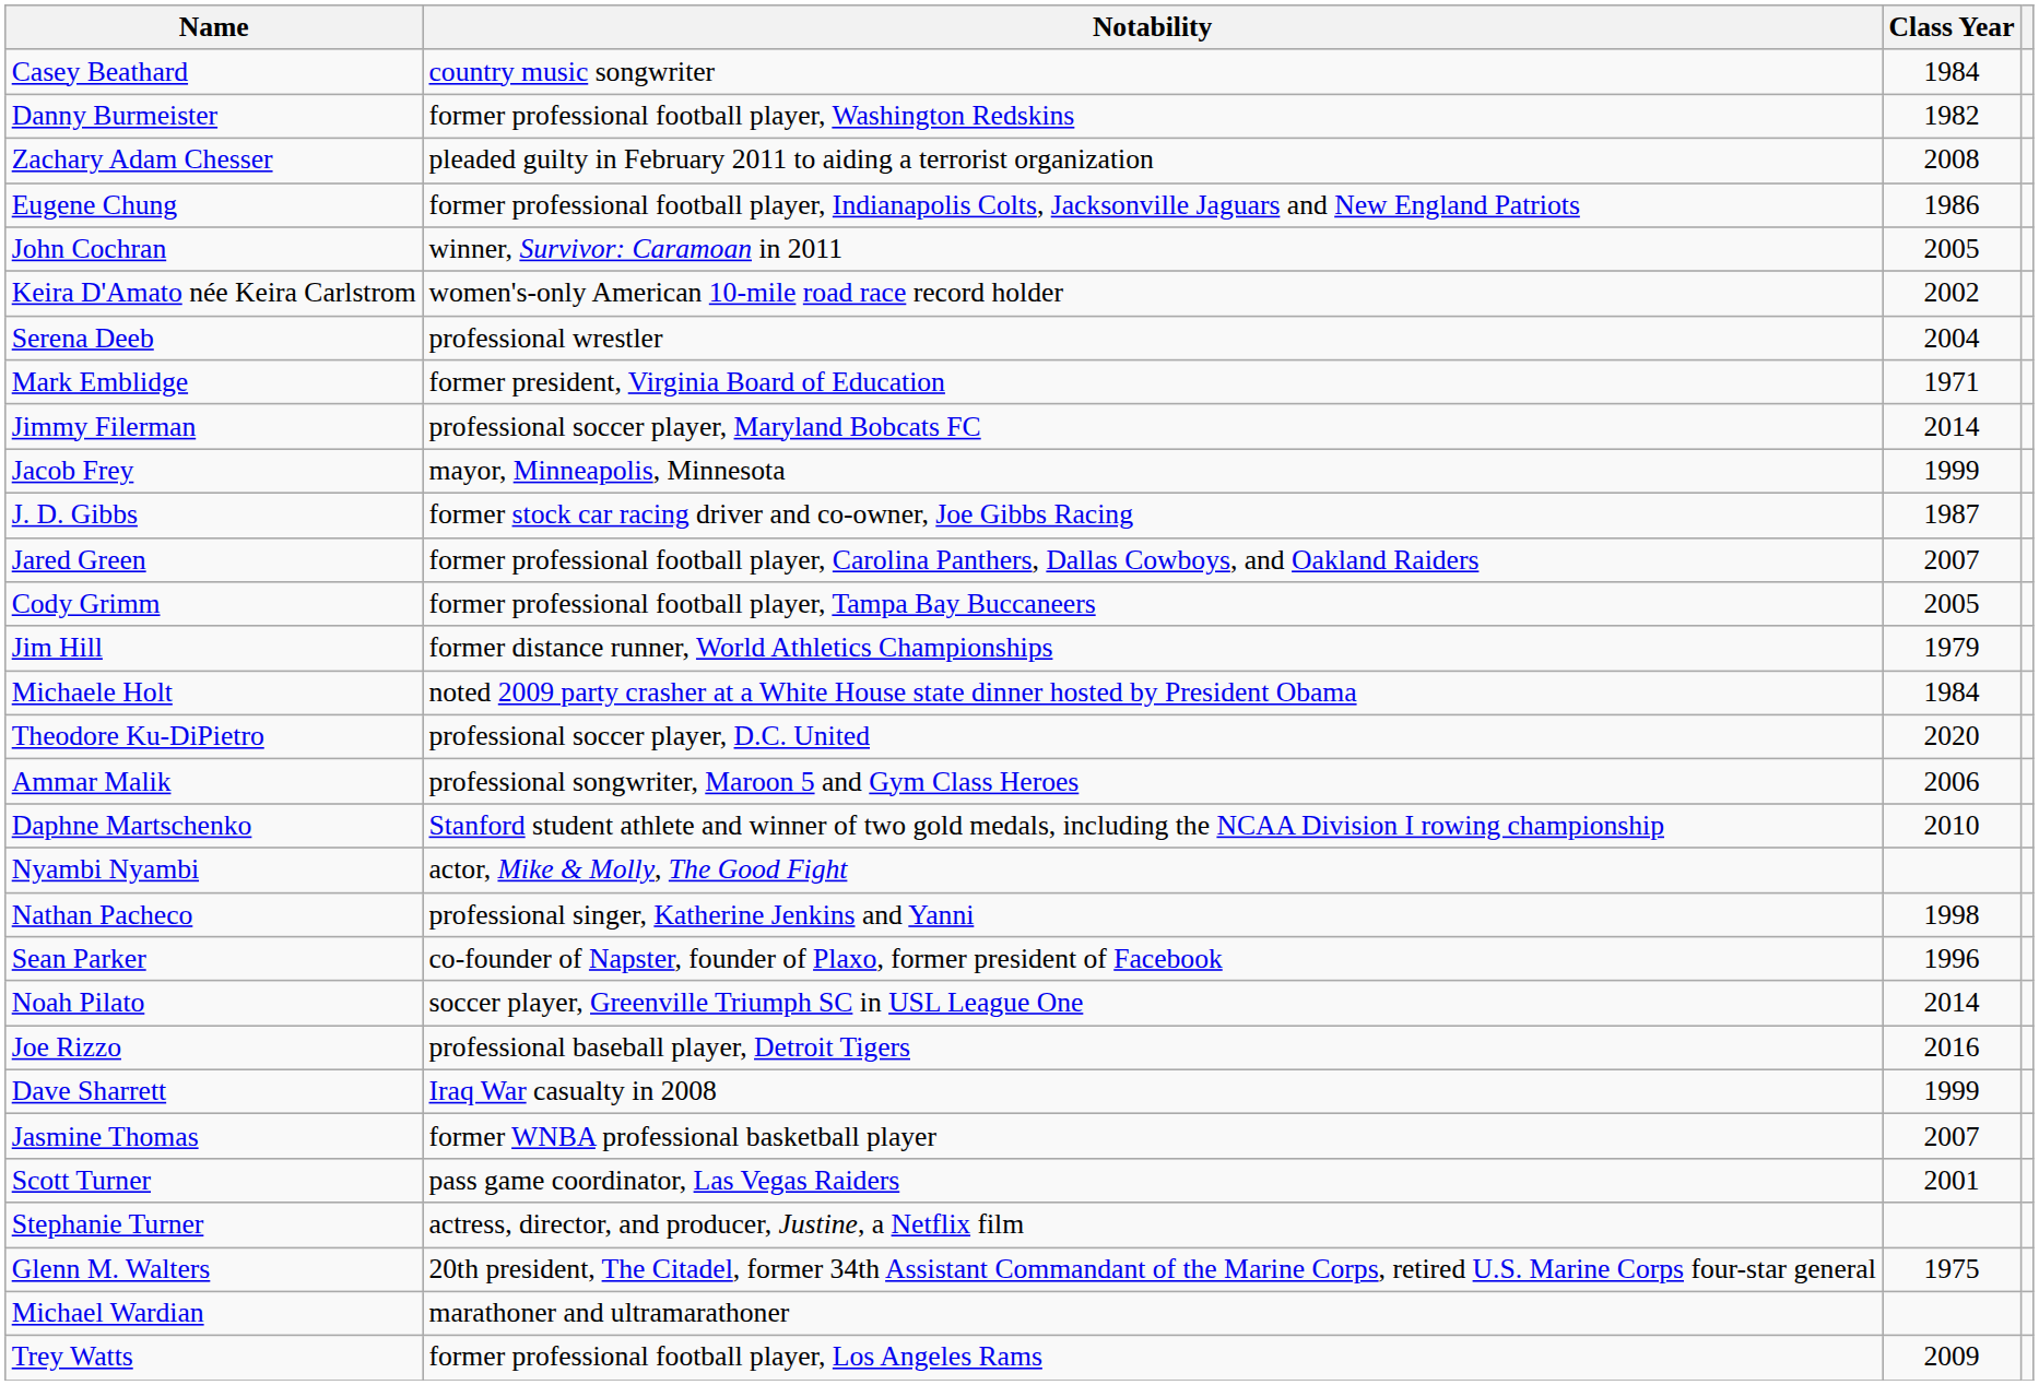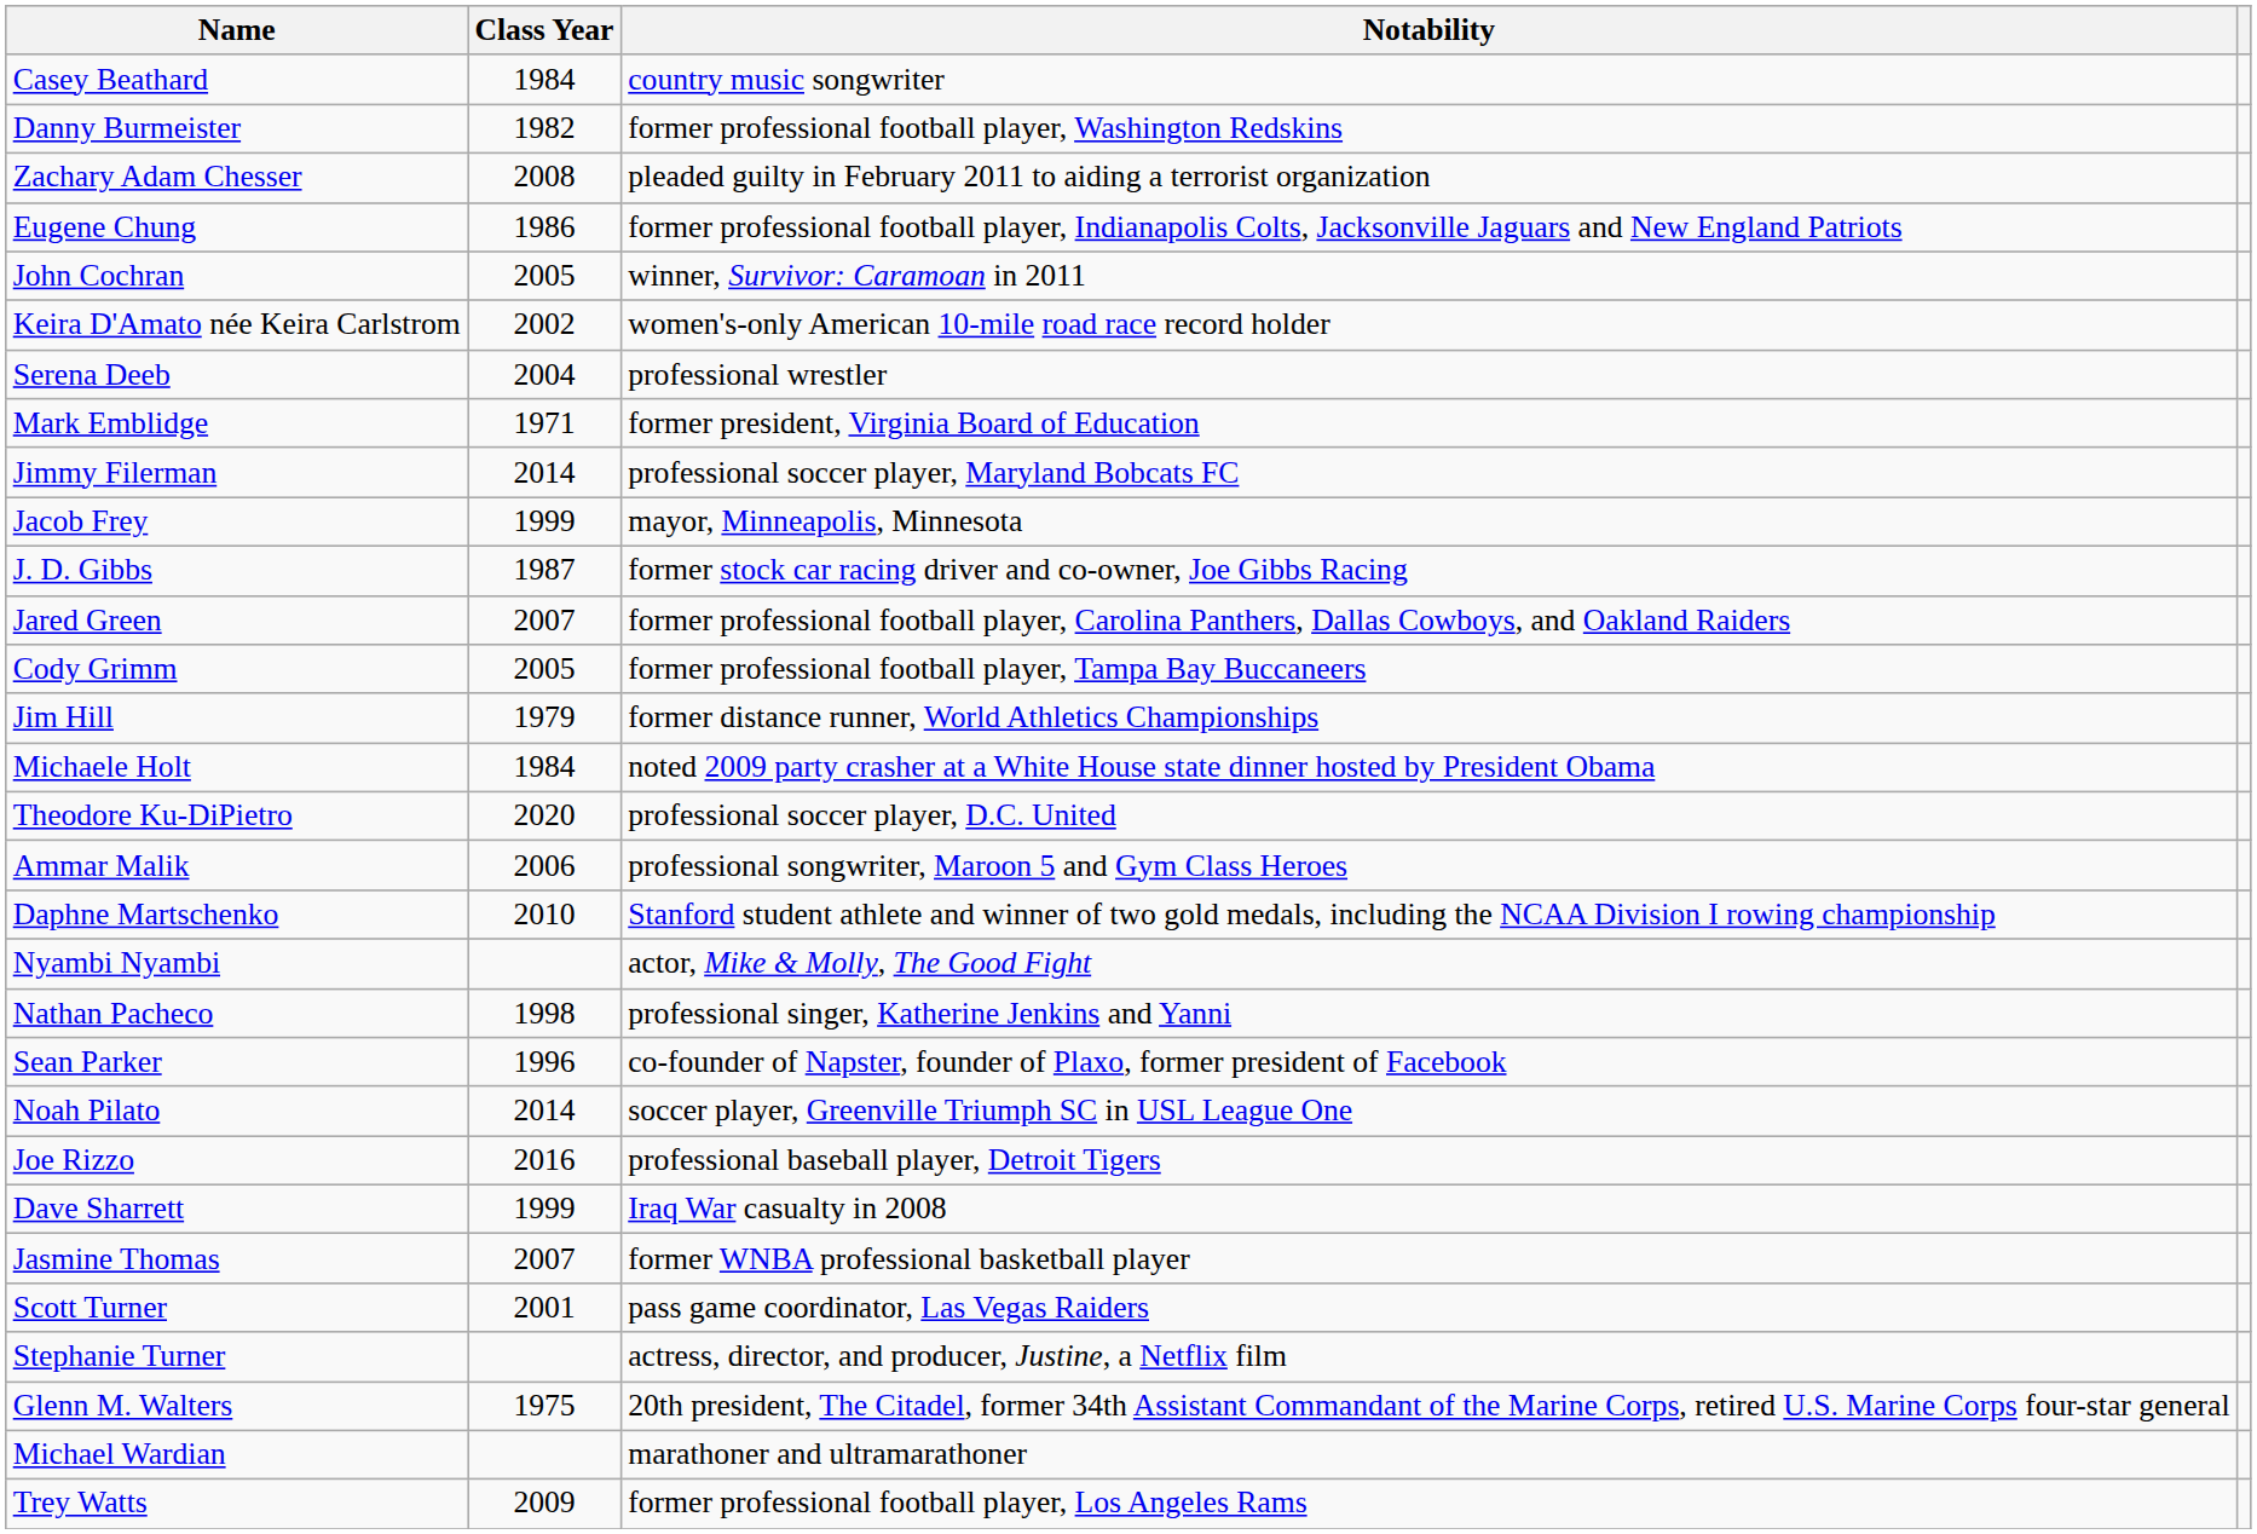columns swapped: Class Year <-> Notability
